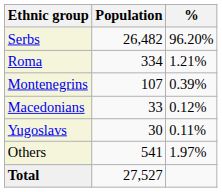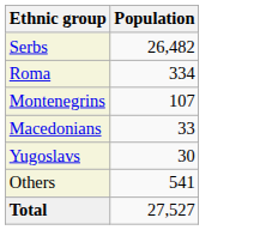- column: % | 96.20% | 1.21% | 0.39% | 0.12% | 0.11% | 1.97%
